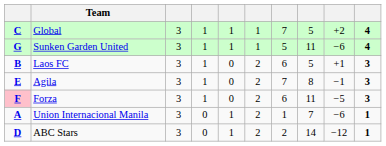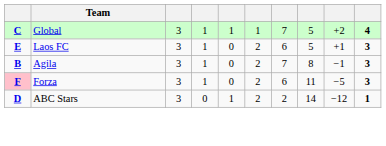- row: G | Sunken Garden United | 3 | 1 | 1 | 1 | 5 | 11 | −6 | 4
Laos FC | column 1: B -> E
Agila | column 1: E -> B
- row: A | Union Internacional Manila | 3 | 0 | 1 | 2 | 1 | 7 | −6 | 1
